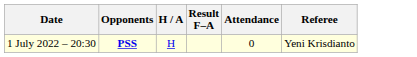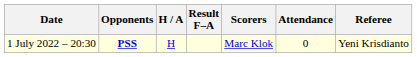+ column: Scorers | Marc Klok
